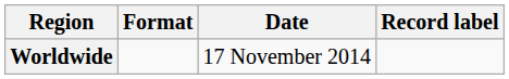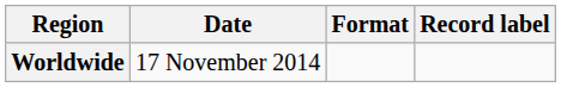columns swapped: Date <-> Format
